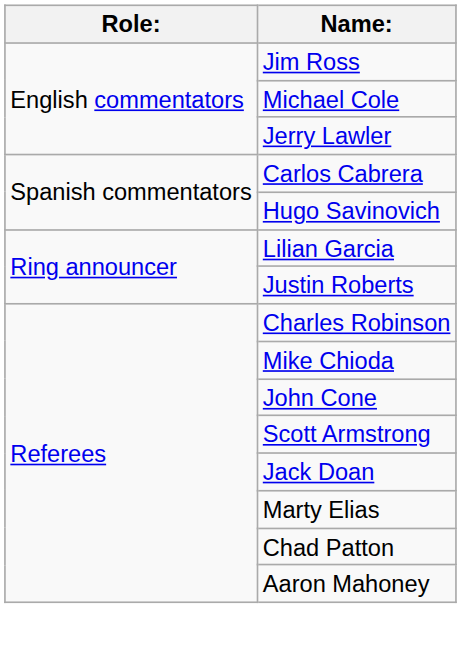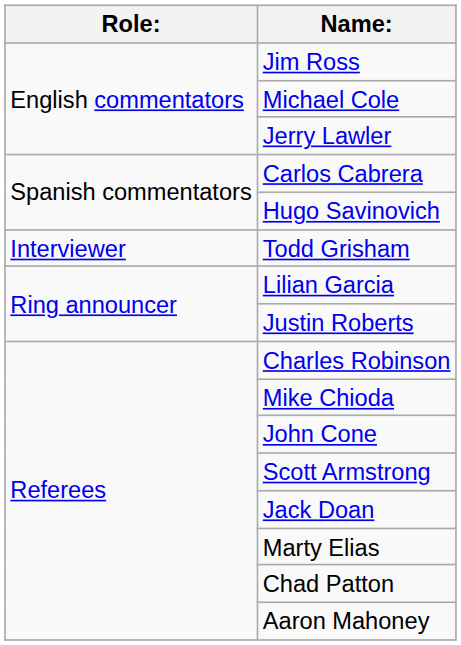+ row: Interviewer | Todd Grisham
